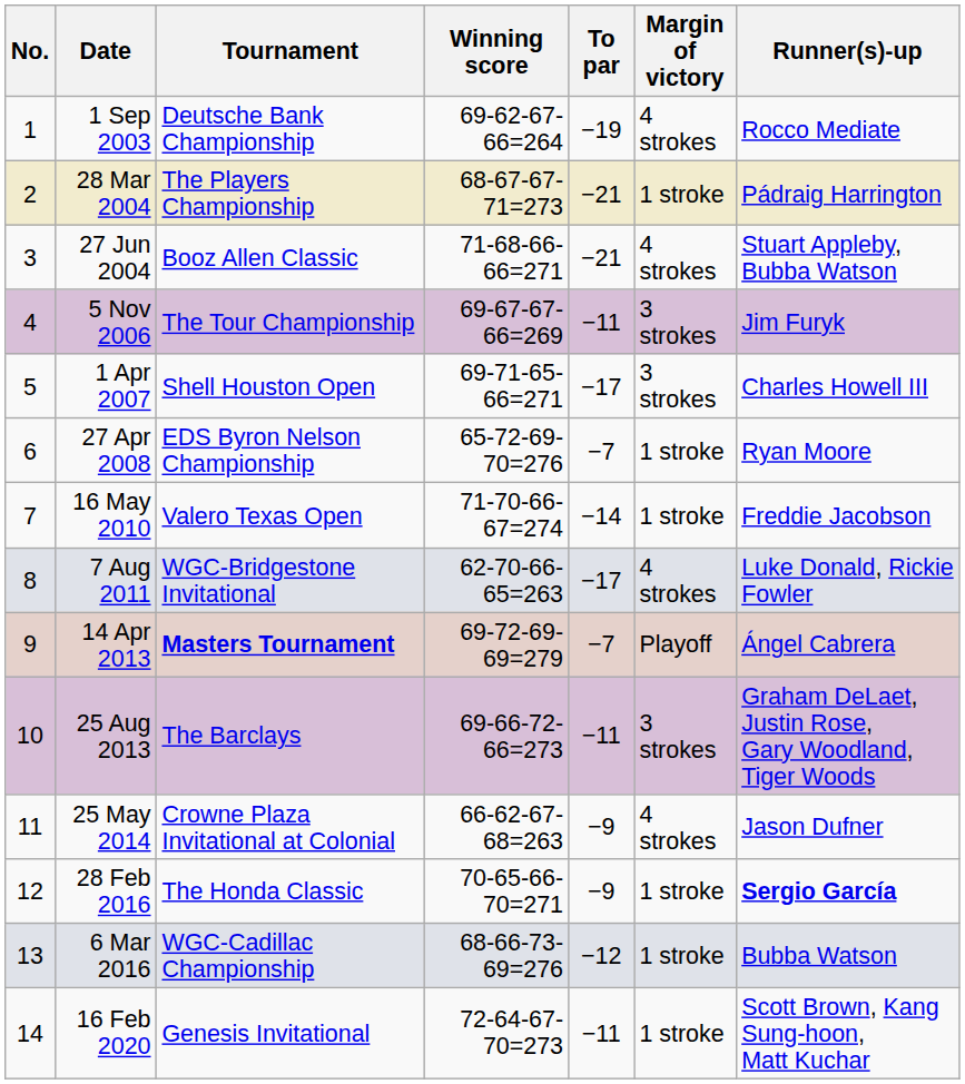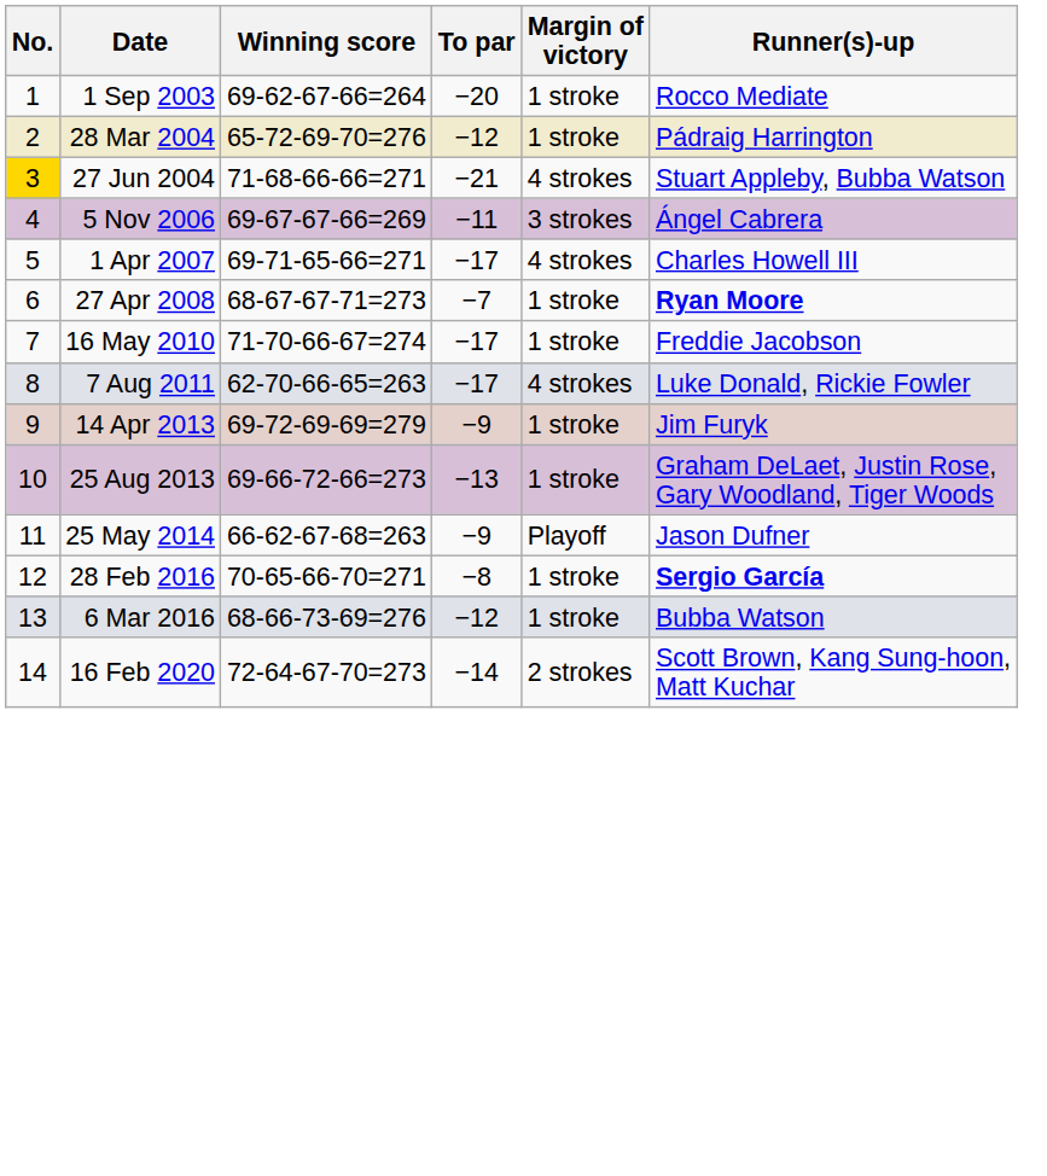- column: Tournament | Deutsche Bank Championship | The Players Championship | Booz Allen Classic | The Tour Championship | Shell Houston Open | EDS Byron Nelson Championship | Valero Texas Open | WGC-Bridgestone Invitational | Masters Tournament | The Barclays | Crowne Plaza Invitational at Colonial | The Honda Classic | WGC-Cadillac Championship | Genesis Invitational
1 Sep 2003 | To par: −19 -> −20
1 Sep 2003 | Margin of victory: 4 strokes -> 1 stroke
28 Mar 2004 | Winning score: 68-67-67-71=273 -> 65-72-69-70=276
28 Mar 2004 | To par: −21 -> −12
27 Jun 2004 | No.: no background -> gold background
5 Nov 2006 | Runner(s)-up: Jim Furyk -> Ángel Cabrera
1 Apr 2007 | Margin of victory: 3 strokes -> 4 strokes
27 Apr 2008 | Winning score: 65-72-69-70=276 -> 68-67-67-71=273
27 Apr 2008 | Runner(s)-up: normal -> bold
16 May 2010 | To par: −14 -> −17
14 Apr 2013 | To par: −7 -> −9
14 Apr 2013 | Margin of victory: Playoff -> 1 stroke
14 Apr 2013 | Runner(s)-up: Ángel Cabrera -> Jim Furyk
25 Aug 2013 | To par: −11 -> −13
25 Aug 2013 | Margin of victory: 3 strokes -> 1 stroke
25 May 2014 | Margin of victory: 4 strokes -> Playoff
28 Feb 2016 | To par: −9 -> −8
16 Feb 2020 | To par: −11 -> −14
16 Feb 2020 | Margin of victory: 1 stroke -> 2 strokes
